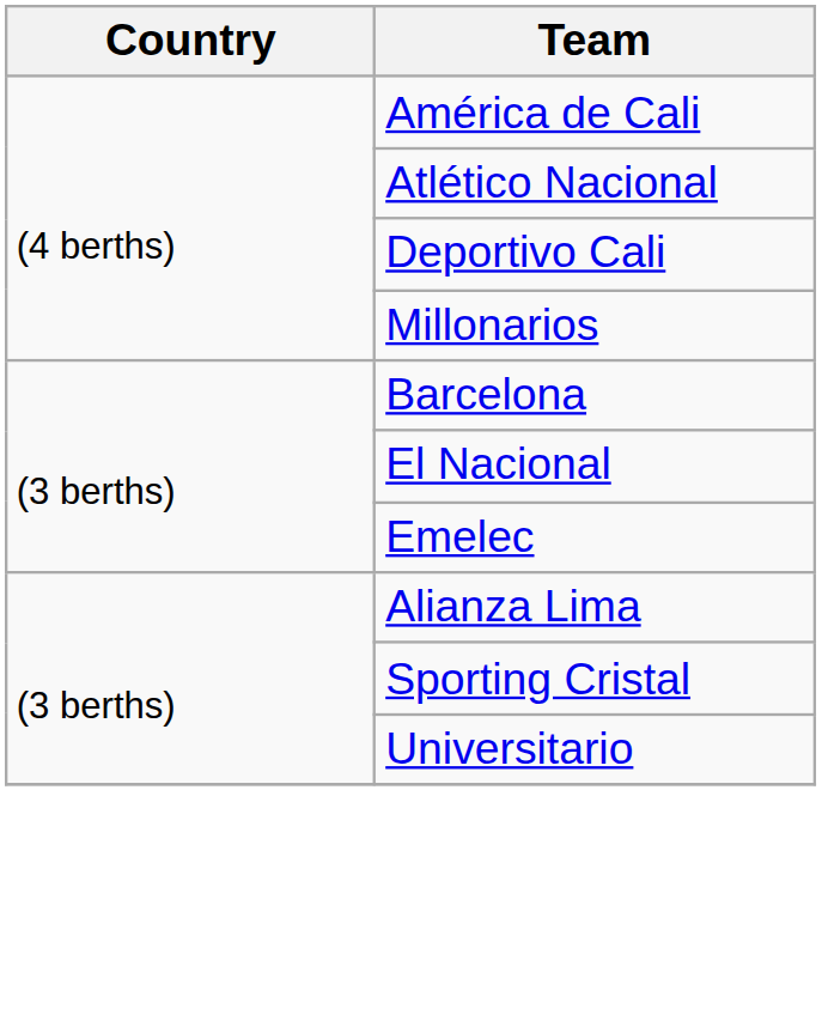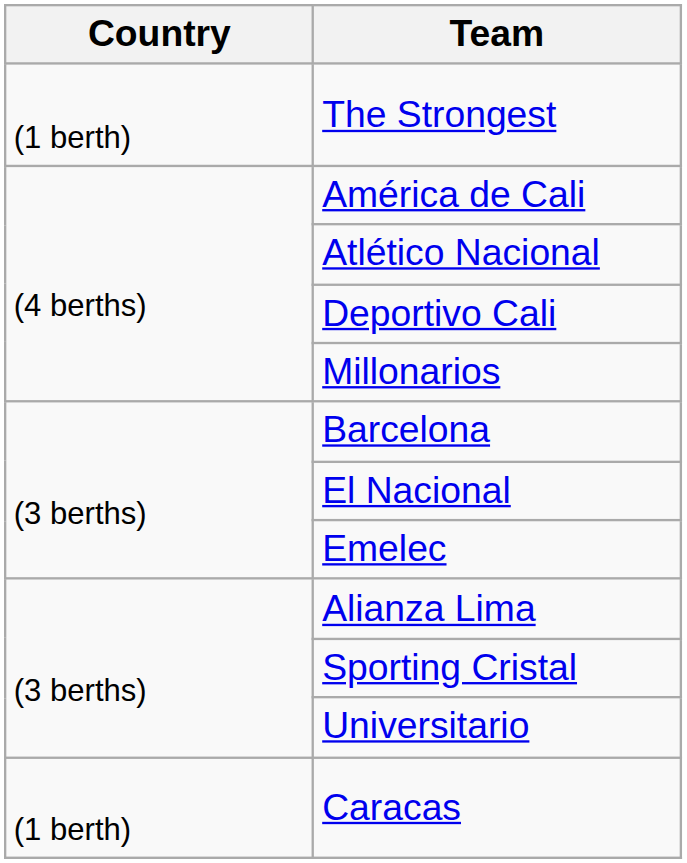+ row: (1 berth) | The Strongest
+ row: (1 berth) | Caracas
